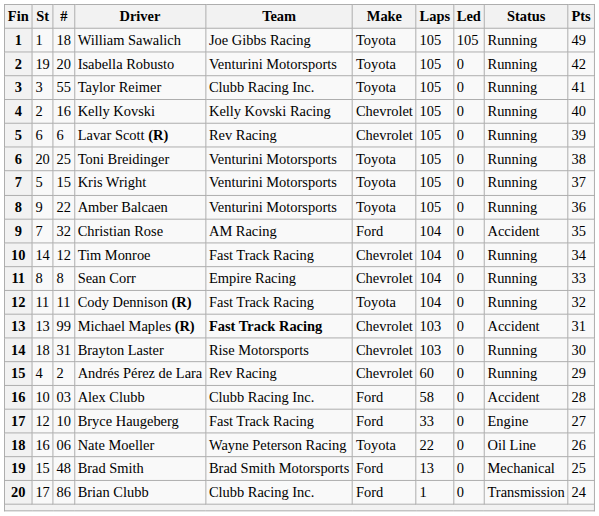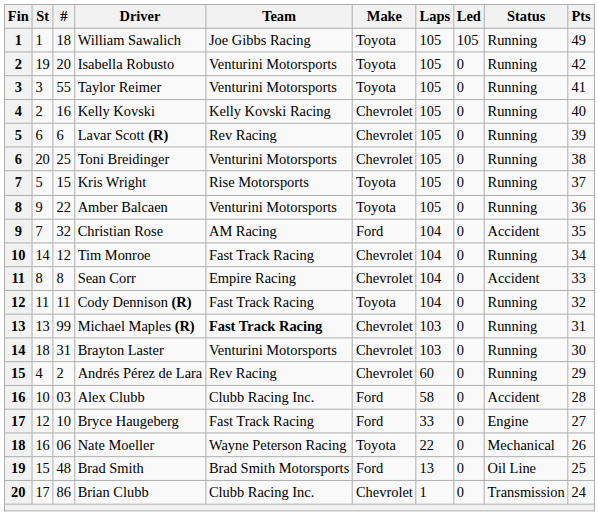Taylor Reimer | Team: Clubb Racing Inc. -> Venturini Motorsports
Toni Breidinger | Make: Toyota -> Chevrolet
Kris Wright | Team: Venturini Motorsports -> Rise Motorsports
Sean Corr | Status: Running -> Accident
Michael Maples (R) | Status: Accident -> Running
Brayton Laster | Team: Rise Motorsports -> Venturini Motorsports
Nate Moeller | Status: Oil Line -> Mechanical
Brad Smith | Status: Mechanical -> Oil Line
Brian Clubb | Make: Ford -> Chevrolet
